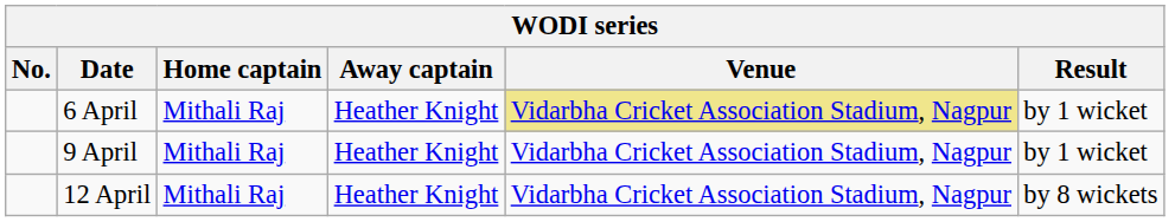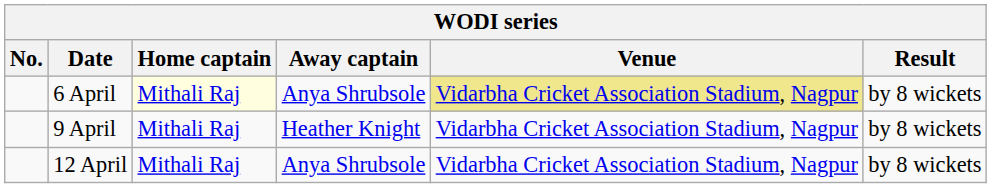6 April | Home captain: no background -> lightyellow background
6 April | Away captain: Heather Knight -> Anya Shrubsole
6 April | Result: by 1 wicket -> by 8 wickets
9 April | Result: by 1 wicket -> by 8 wickets
12 April | Away captain: Heather Knight -> Anya Shrubsole
